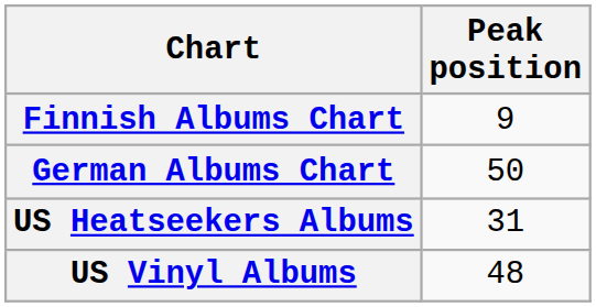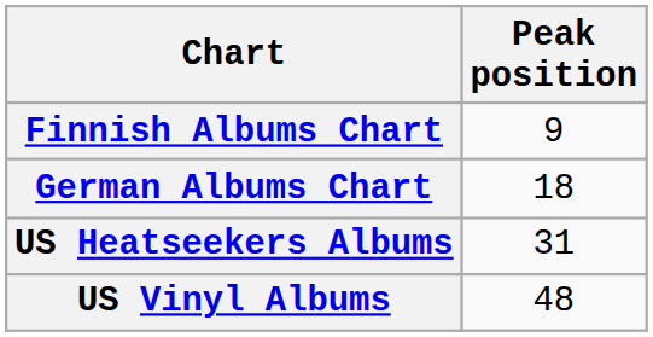German Albums Chart | Peak position: 50 -> 18
